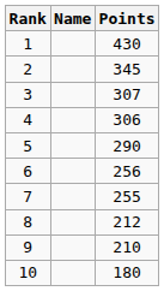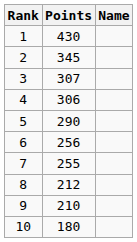columns swapped: Name <-> Points
